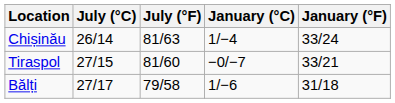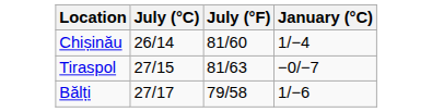- column: January (°F) | 33/24 | 33/21 | 31/18
Chișinău | July (°F): 81/63 -> 81/60
Tiraspol | July (°F): 81/60 -> 81/63
